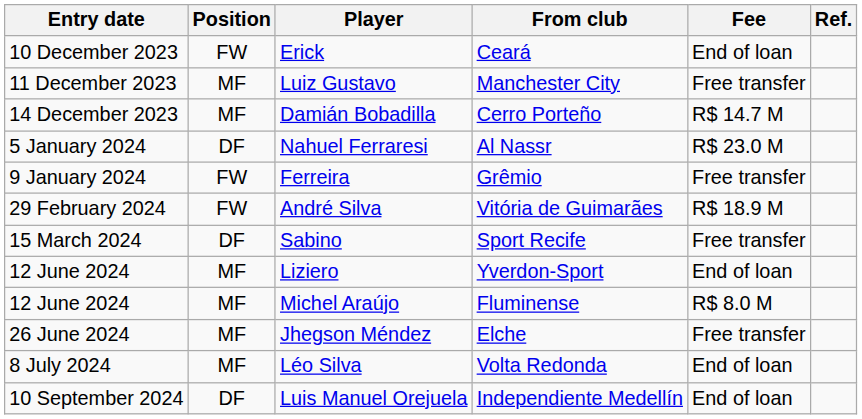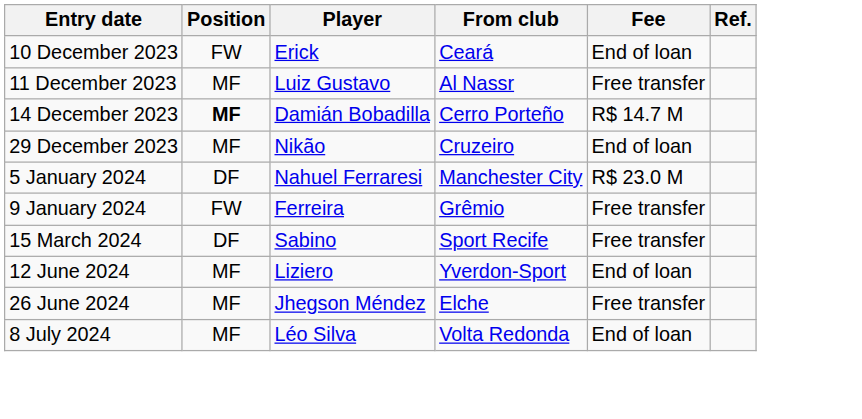Luiz Gustavo | From club: Manchester City -> Al Nassr
Damián Bobadilla | Position: normal -> bold
+ row: 29 December 2023 | MF | Nikão | Cruzeiro | End of loan
Nahuel Ferraresi | From club: Al Nassr -> Manchester City
- row: 29 February 2024 | FW | André Silva | Vitória de Guimarães | R$ 18.9 M
- row: 12 June 2024 | MF | Michel Araújo | Fluminense | R$ 8.0 M
- row: 10 September 2024 | DF | Luis Manuel Orejuela | Independiente Medellín | End of loan
